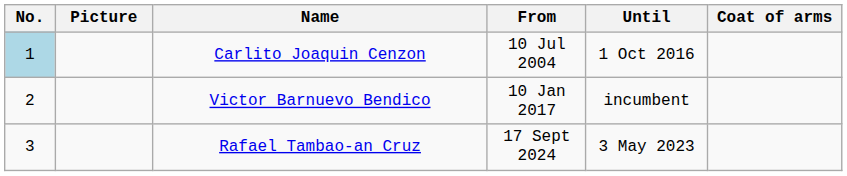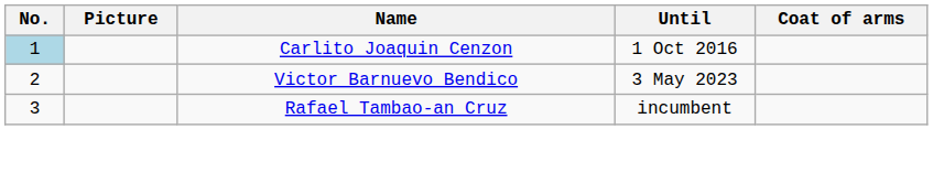- column: From | 10 Jul 2004 | 10 Jan 2017 | 17 Sept 2024
Victor Barnuevo Bendico | Until: incumbent -> 3 May 2023
Rafael Tambao-an Cruz | Until: 3 May 2023 -> incumbent
